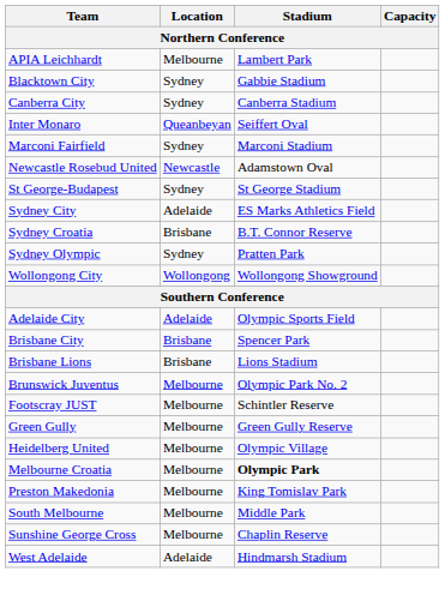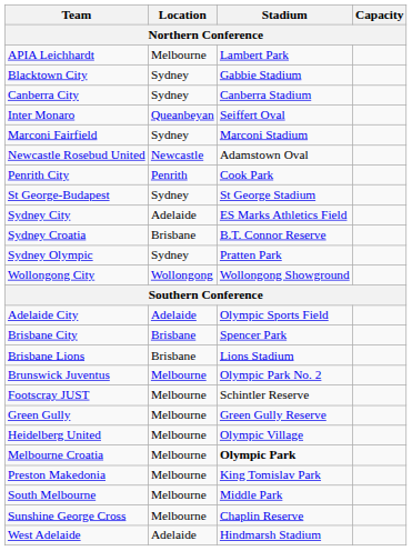+ row: Penrith City | Penrith | Cook Park
